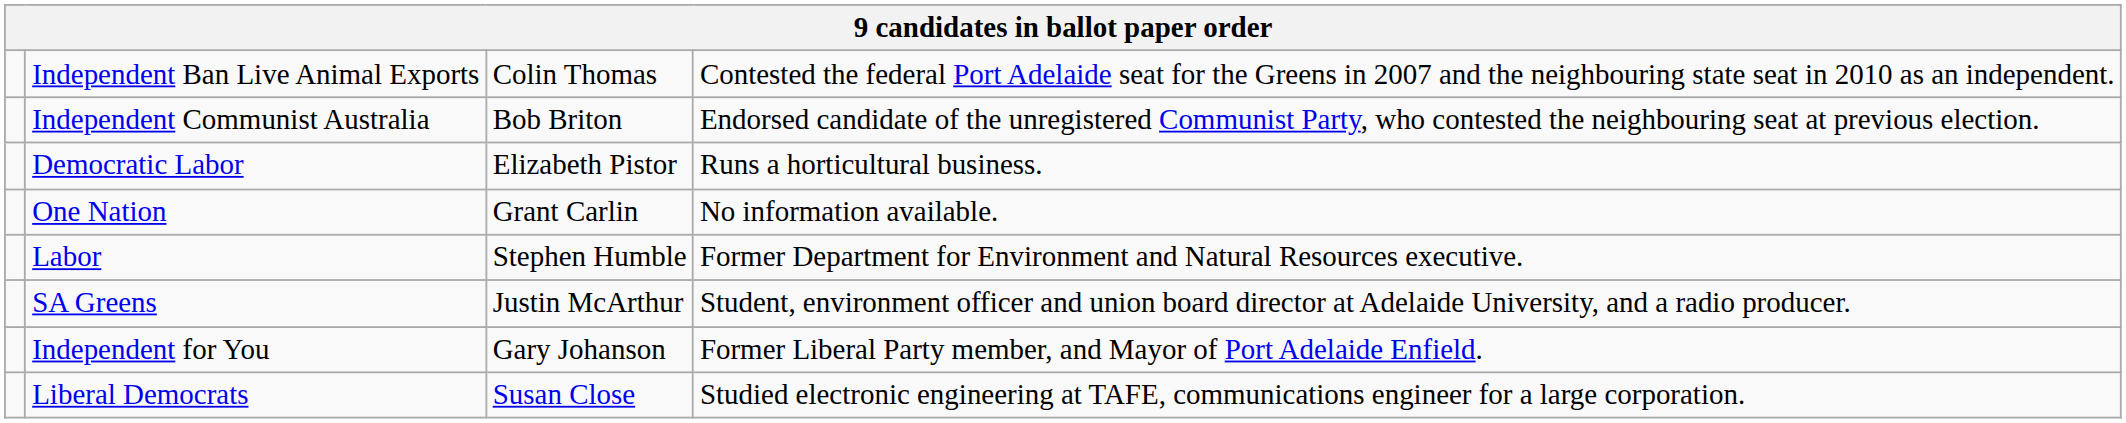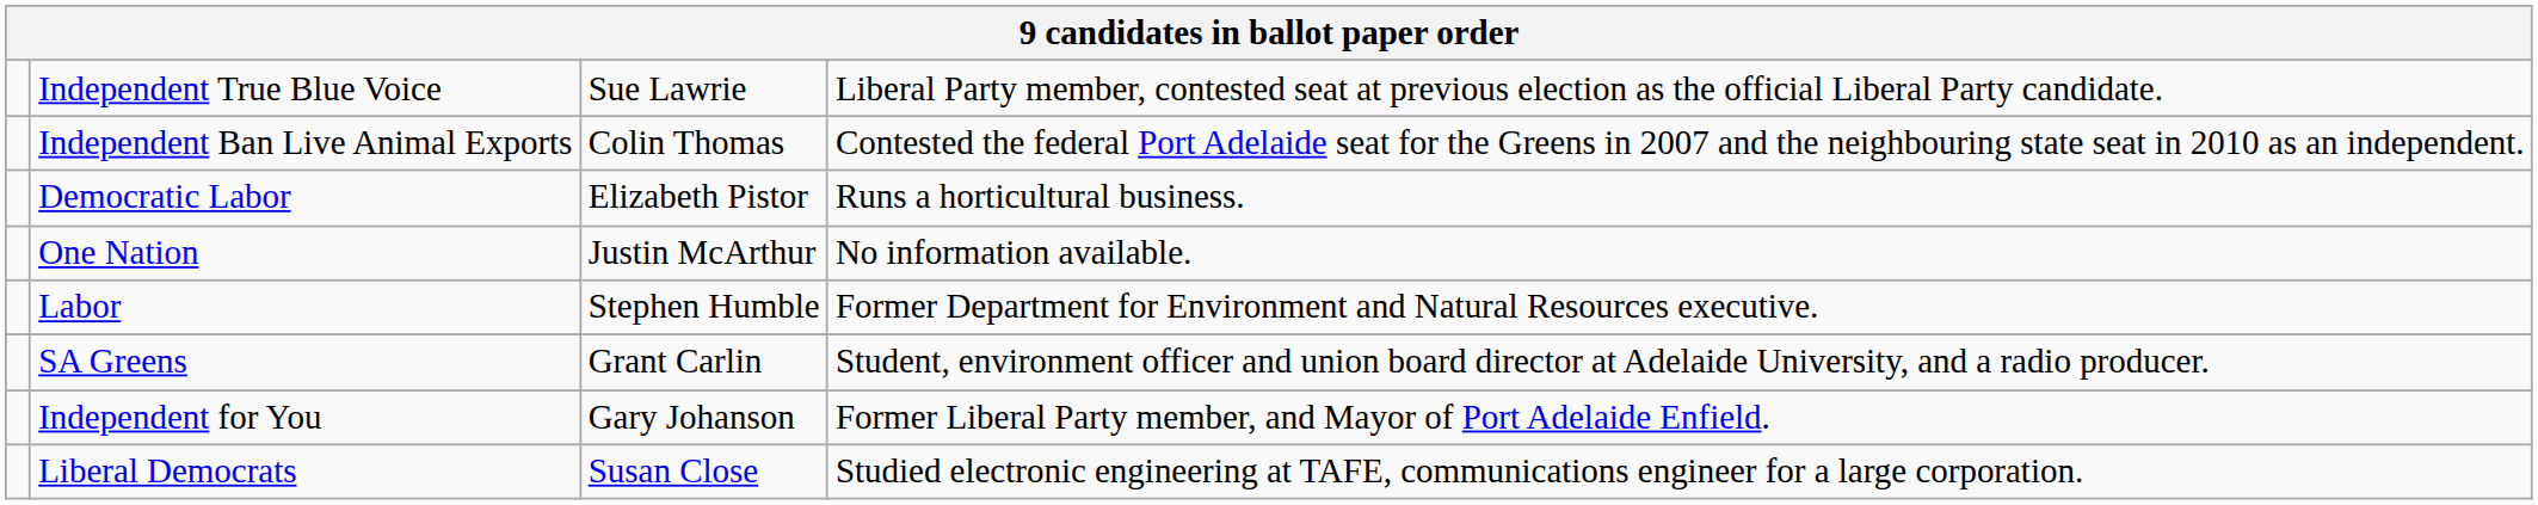+ row: Independent True Blue Voice | Sue Lawrie | Liberal Party member, contested seat at previous election as the official Liberal Party candidate.
- row: Independent Communist Australia | Bob Briton | Endorsed candidate of the unregistered Communist Party, who contested the neighbouring seat at previous election.
One Nation | column 3: Grant Carlin -> Justin McArthur
SA Greens | column 3: Justin McArthur -> Grant Carlin
